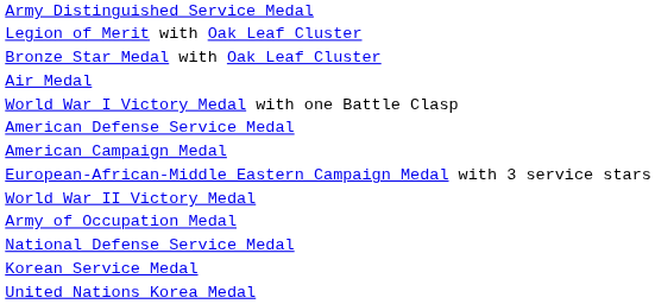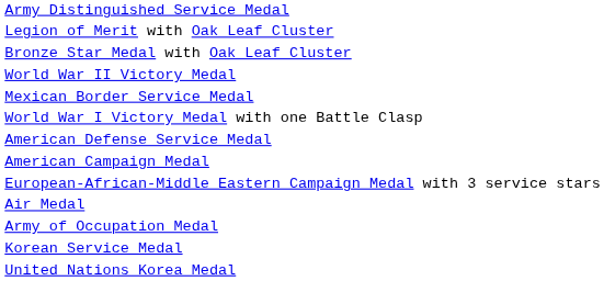rows swapped: Air Medal <-> World War II Victory Medal
+ row: Mexican Border Service Medal
- row: National Defense Service Medal
